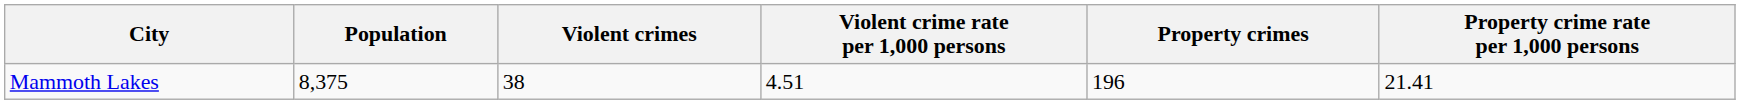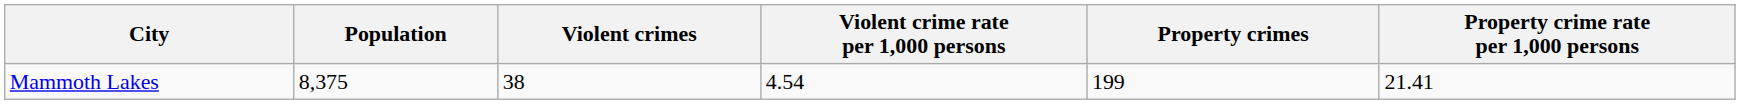Mammoth Lakes | Violent crime rate per 1,000 persons: 4.51 -> 4.54
Mammoth Lakes | Property crimes: 196 -> 199
